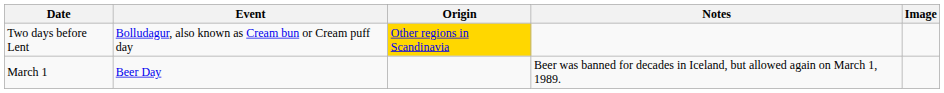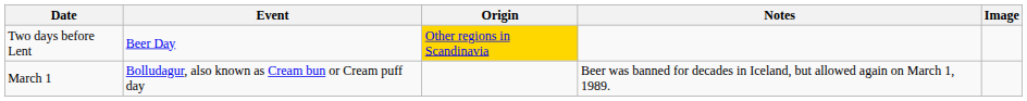Two days before Lent | Event: Bolludagur, also known as Cream bun or Cream puff day -> Beer Day
March 1 | Event: Beer Day -> Bolludagur, also known as Cream bun or Cream puff day
